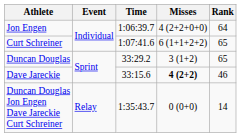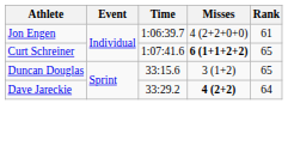Jon Engen | Rank: 64 -> 61
Curt Schreiner | Misses: normal -> bold
Duncan Douglas | Time: 33:29.2 -> 33:15.6
Dave Jareckie | Time: 33:15.6 -> 33:29.2
Dave Jareckie | Rank: 46 -> 64
- row: Duncan Douglas Jon Engen Dave Jareckie Curt Schreiner | Relay | 1:35:43.7 | 0 (0+0) | 14
